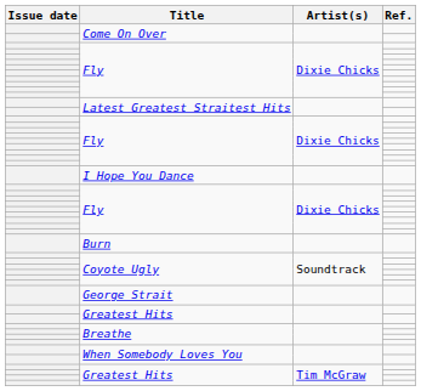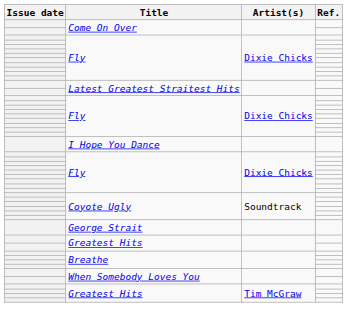- row: Burn
